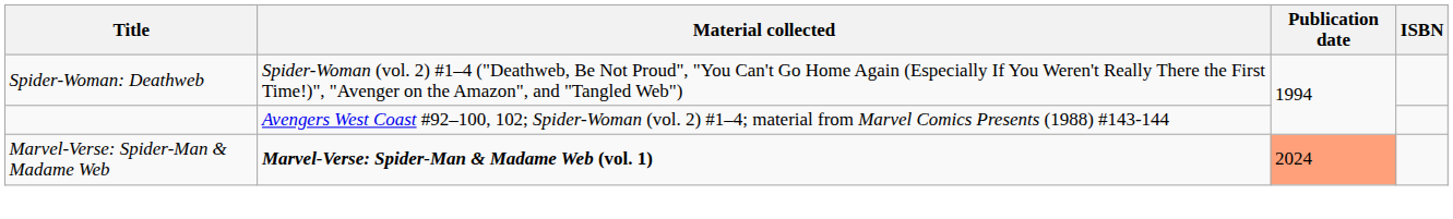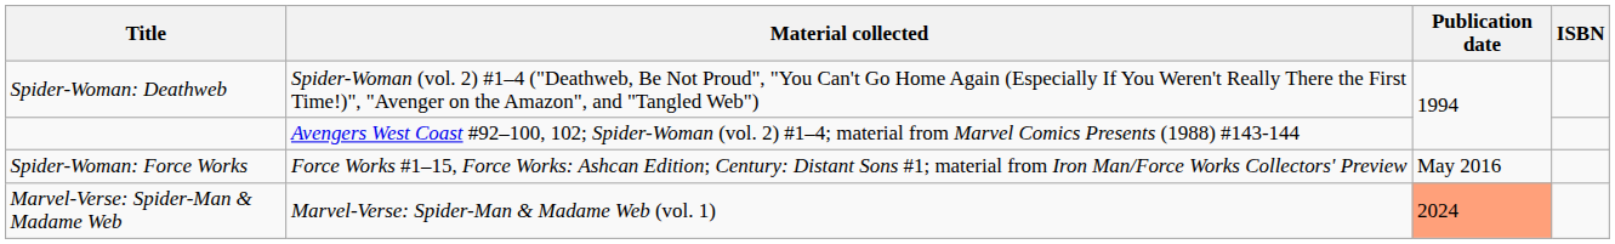+ row: Spider-Woman: Force Works | Force Works #1–15, Force Works: Ashcan Edition; Century: Distant Sons #1; material from Iron Man/Force Works Collectors' Preview | May 2016
Marvel-Verse: Spider-Man & Madame Web | Material collected: bold -> normal
